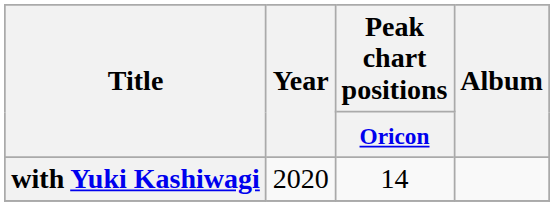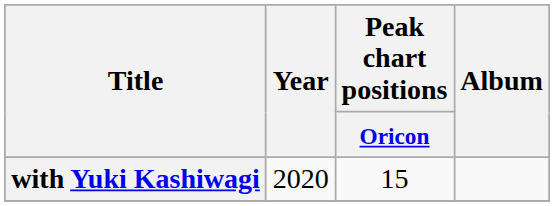with Yuki Kashiwagi | Peak chart positions / Oricon: 14 -> 15
